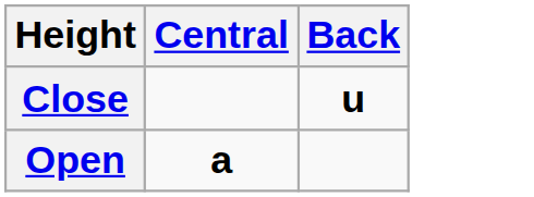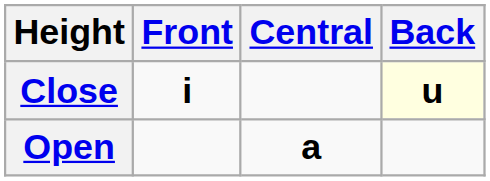+ column: Front | i
Close | Back: no background -> lightyellow background
